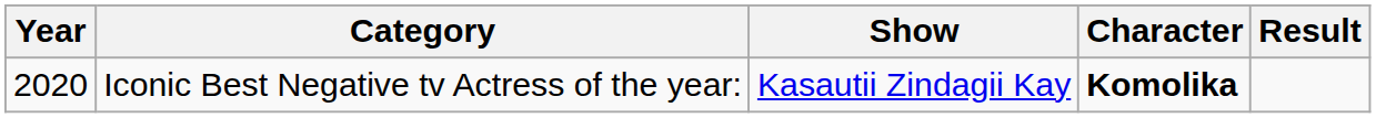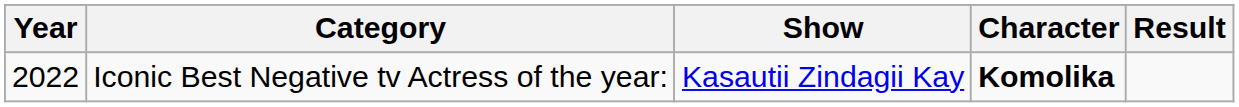Iconic Best Negative tv Actress of the year: | Year: 2020 -> 2022
